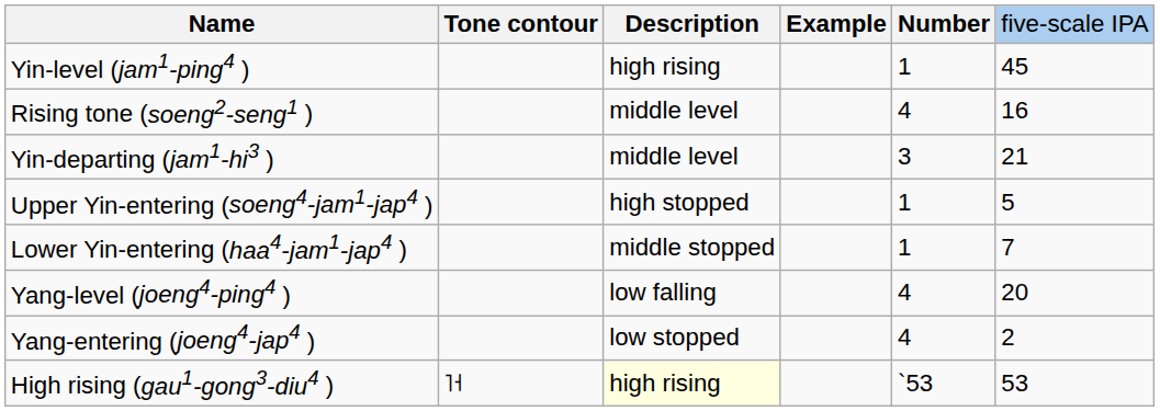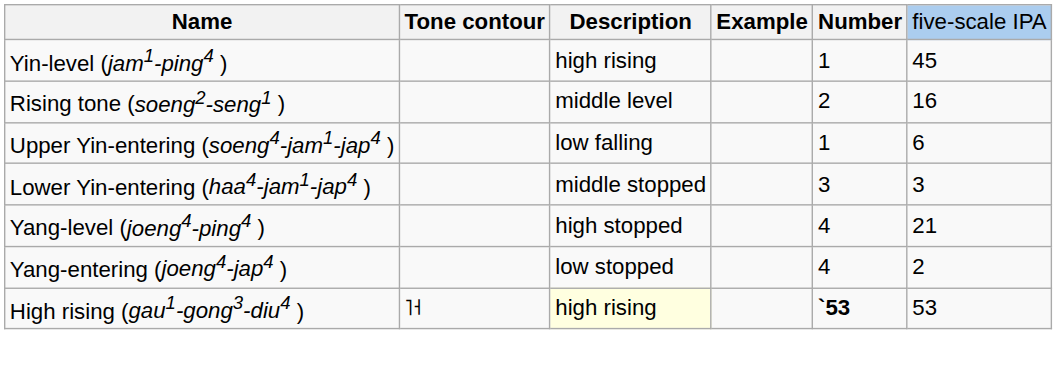Rising tone (soeng2-seng1 ) | column 5: 4 -> 2
- row: Yin-departing (jam1-hi3 ) | middle level | 3 | 21
Upper Yin-entering (soeng4-jam1-jap4 ) | column 3: high stopped -> low falling
Upper Yin-entering (soeng4-jam1-jap4 ) | column 6: 5 -> 6
Lower Yin-entering (haa4-jam1-jap4 ) | column 5: 1 -> 3
Lower Yin-entering (haa4-jam1-jap4 ) | column 6: 7 -> 3
Yang-level (joeng4-ping4 ) | column 3: low falling -> high stopped
Yang-level (joeng4-ping4 ) | column 6: 20 -> 21
High rising (gau1-gong3-diu4 ) | column 5: normal -> bold
